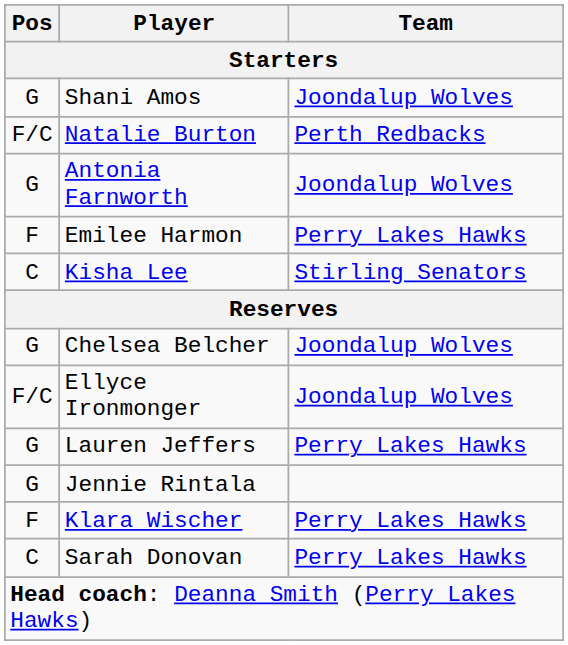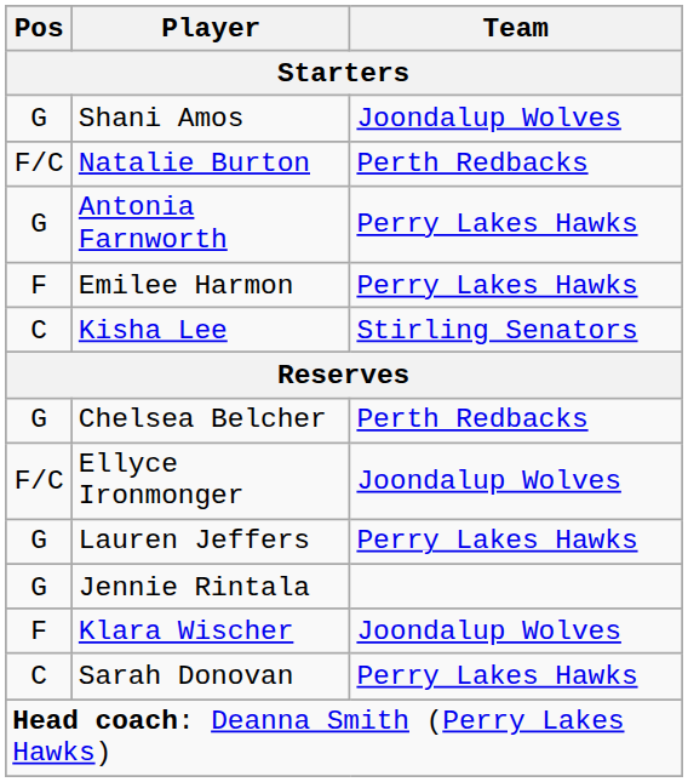Antonia Farnworth | Team: Joondalup Wolves -> Perry Lakes Hawks
Chelsea Belcher | Team: Joondalup Wolves -> Perth Redbacks
Klara Wischer | Team: Perry Lakes Hawks -> Joondalup Wolves
